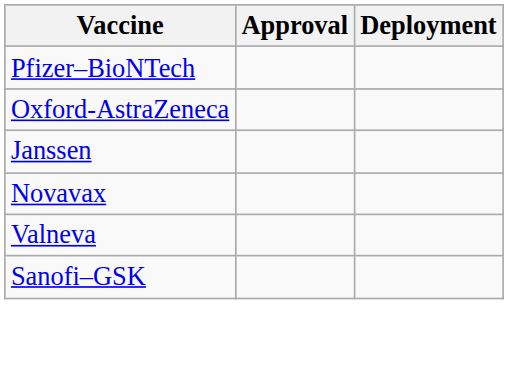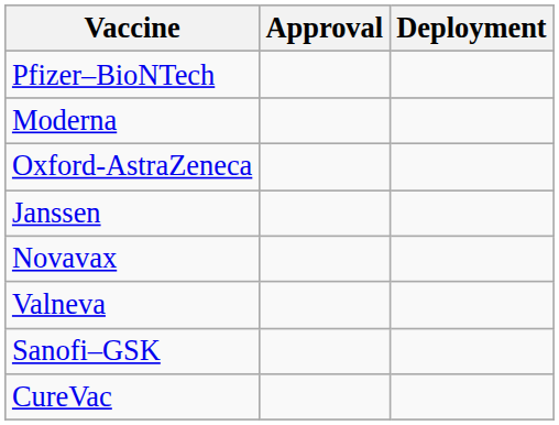+ row: Moderna
+ row: CureVac
